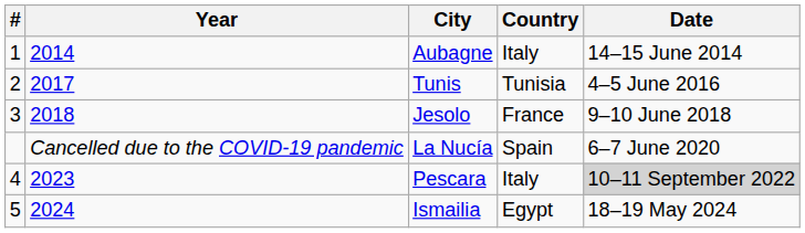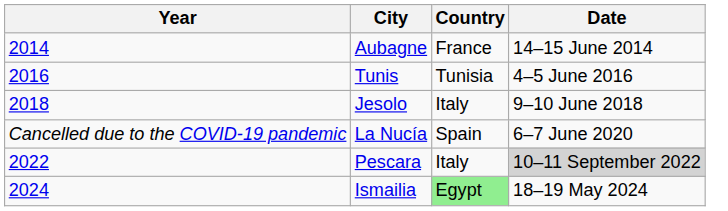- column: # | 1 | 2 | 3 | 4 | 5
Aubagne | Country: Italy -> France
Tunis | Year: 2017 -> 2016
Jesolo | Country: France -> Italy
Pescara | Year: 2023 -> 2022
Ismailia | Country: no background -> lightgreen background
